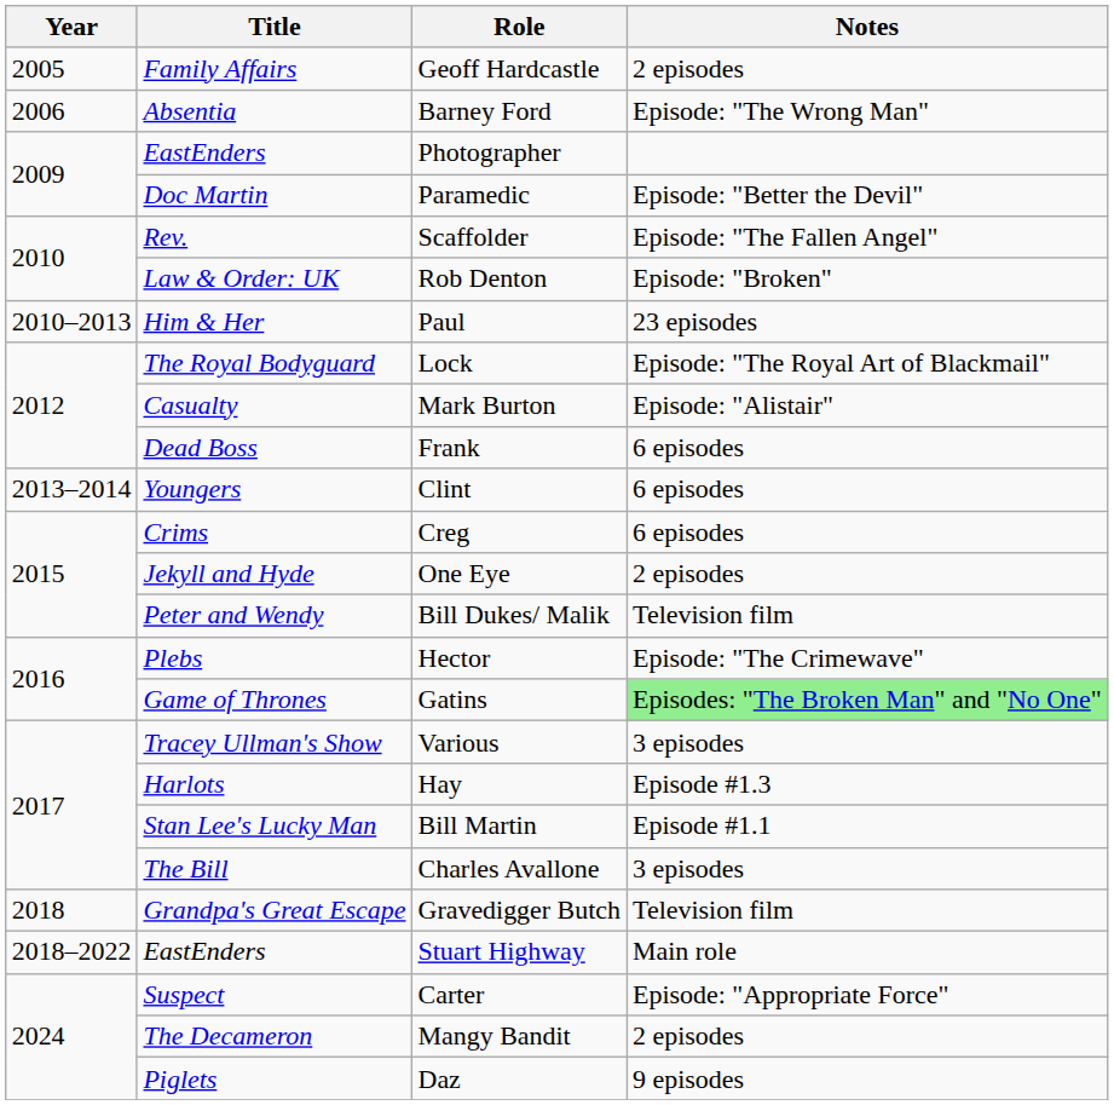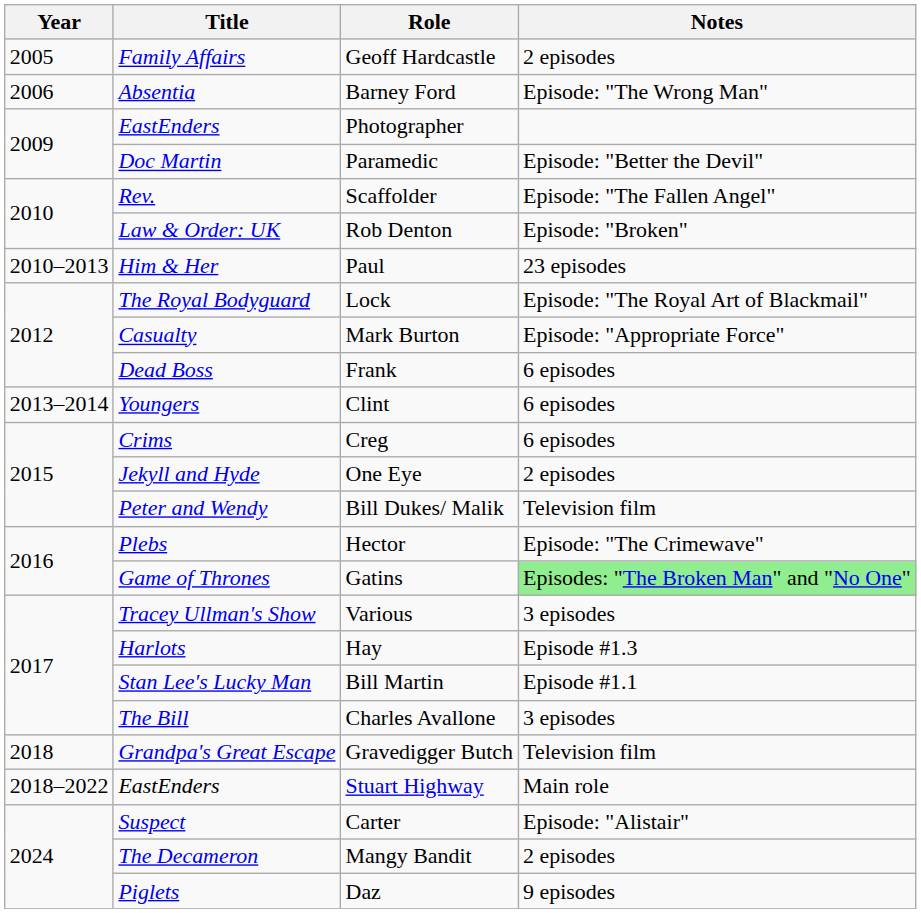Mark Burton | Notes: Episode: "Alistair" -> Episode: "Appropriate Force"
Carter | Notes: Episode: "Appropriate Force" -> Episode: "Alistair"
